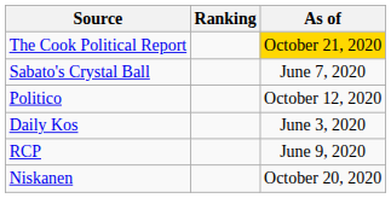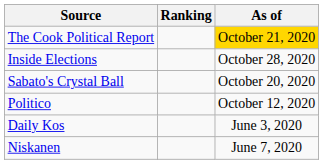+ row: Inside Elections | October 28, 2020
Sabato's Crystal Ball | As of: June 7, 2020 -> October 20, 2020
- row: RCP | June 9, 2020
Niskanen | As of: October 20, 2020 -> June 7, 2020
